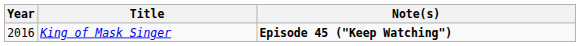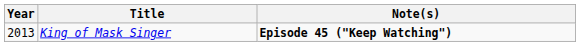King of Mask Singer | Year: 2016 -> 2013
